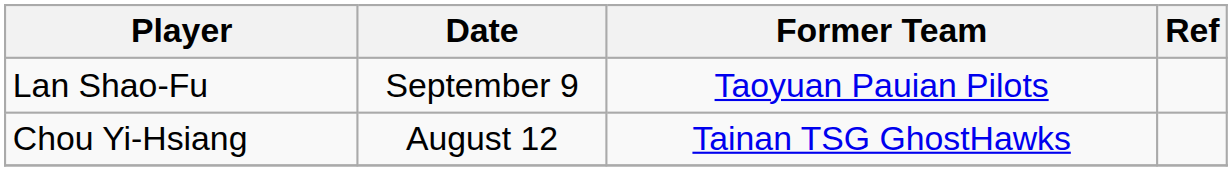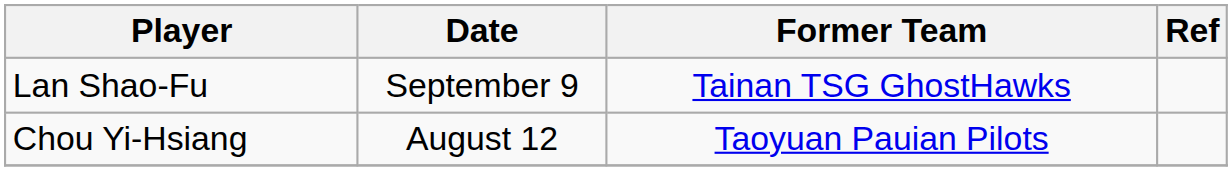Lan Shao-Fu | Former Team: Taoyuan Pauian Pilots -> Tainan TSG GhostHawks
Chou Yi-Hsiang | Former Team: Tainan TSG GhostHawks -> Taoyuan Pauian Pilots
